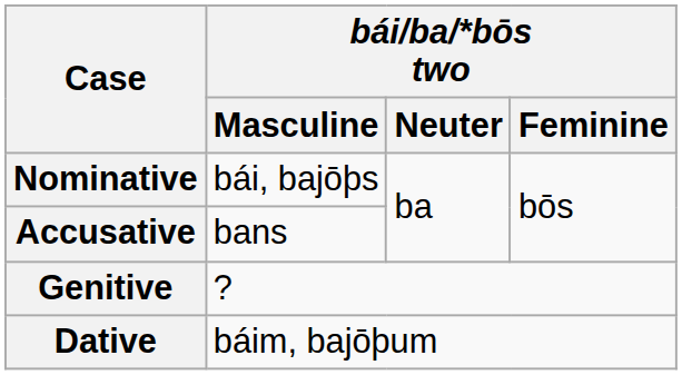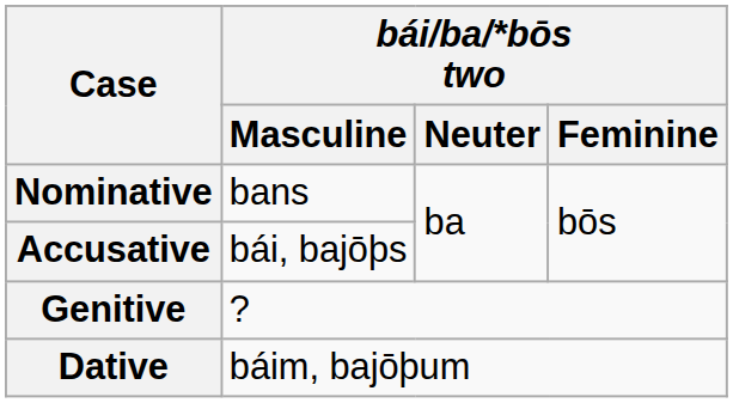Nominative | bái/ba/*bōs two / Masculine: bái, bajōþs -> bans
Accusative | bái/ba/*bōs two / Masculine: bans -> bái, bajōþs
